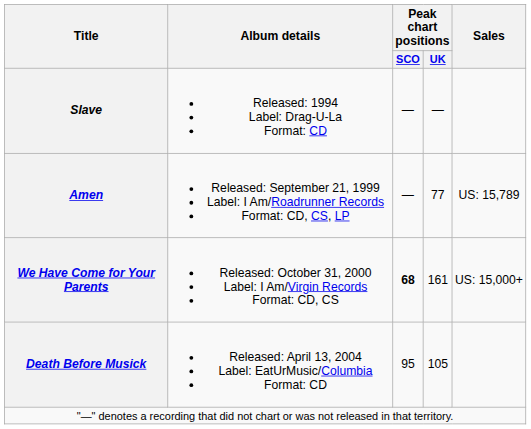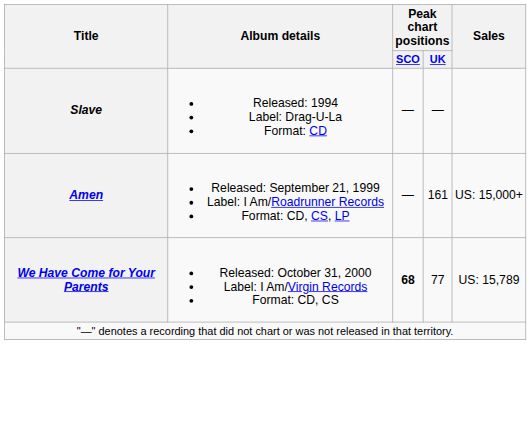Amen | Peak chart positions / UK: 77 -> 161
Amen | Sales: US: 15,789 -> US: 15,000+
We Have Come for Your Parents | Peak chart positions / UK: 161 -> 77
We Have Come for Your Parents | Sales: US: 15,000+ -> US: 15,789
- row: Death Before Musick | Released: April 13, 2004 Label: EatUrMusic/Columbia Format: CD | 95 | 105
